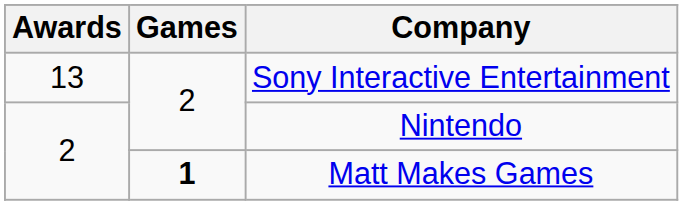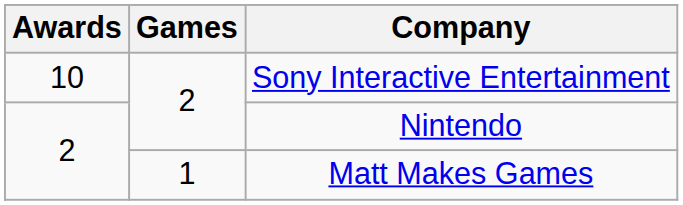Sony Interactive Entertainment | Awards: 13 -> 10
Matt Makes Games | Games: bold -> normal
